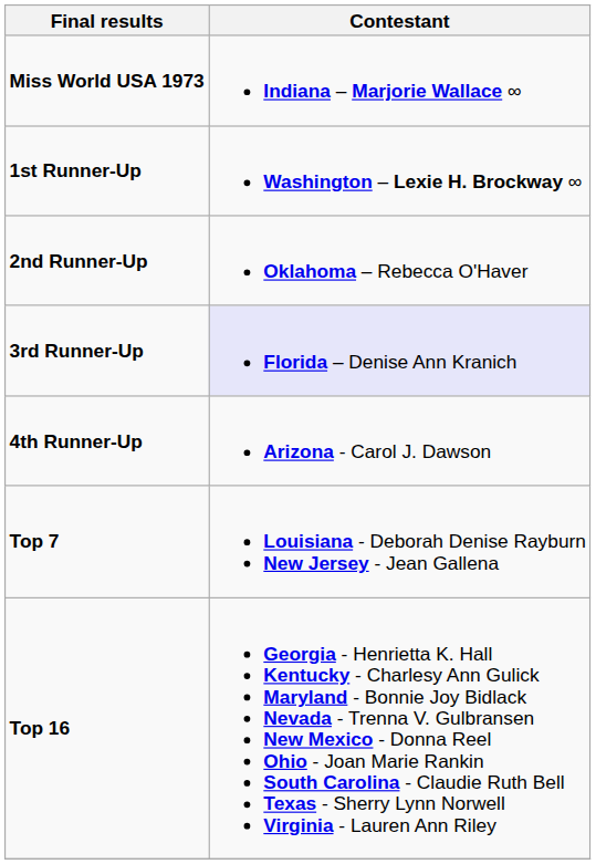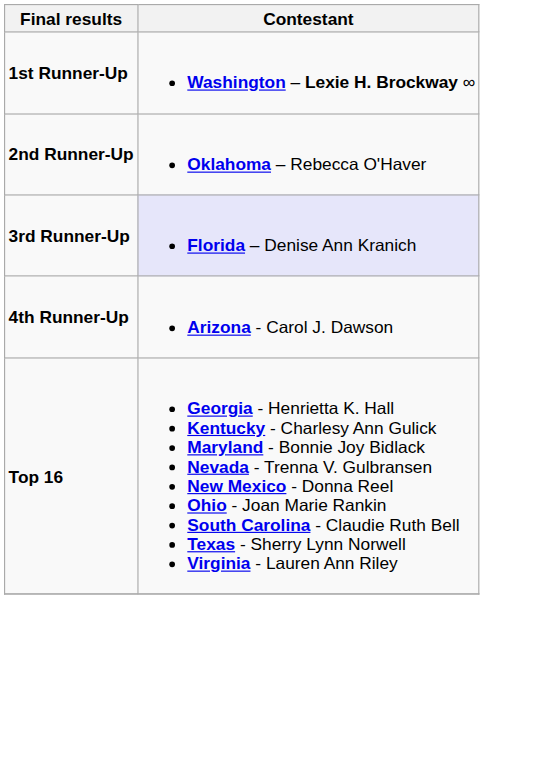- row: Miss World USA 1973 | Indiana – Marjorie Wallace ∞
- row: Top 7 | Louisiana - Deborah Denise Rayburn New Jersey - Jean Gallena
